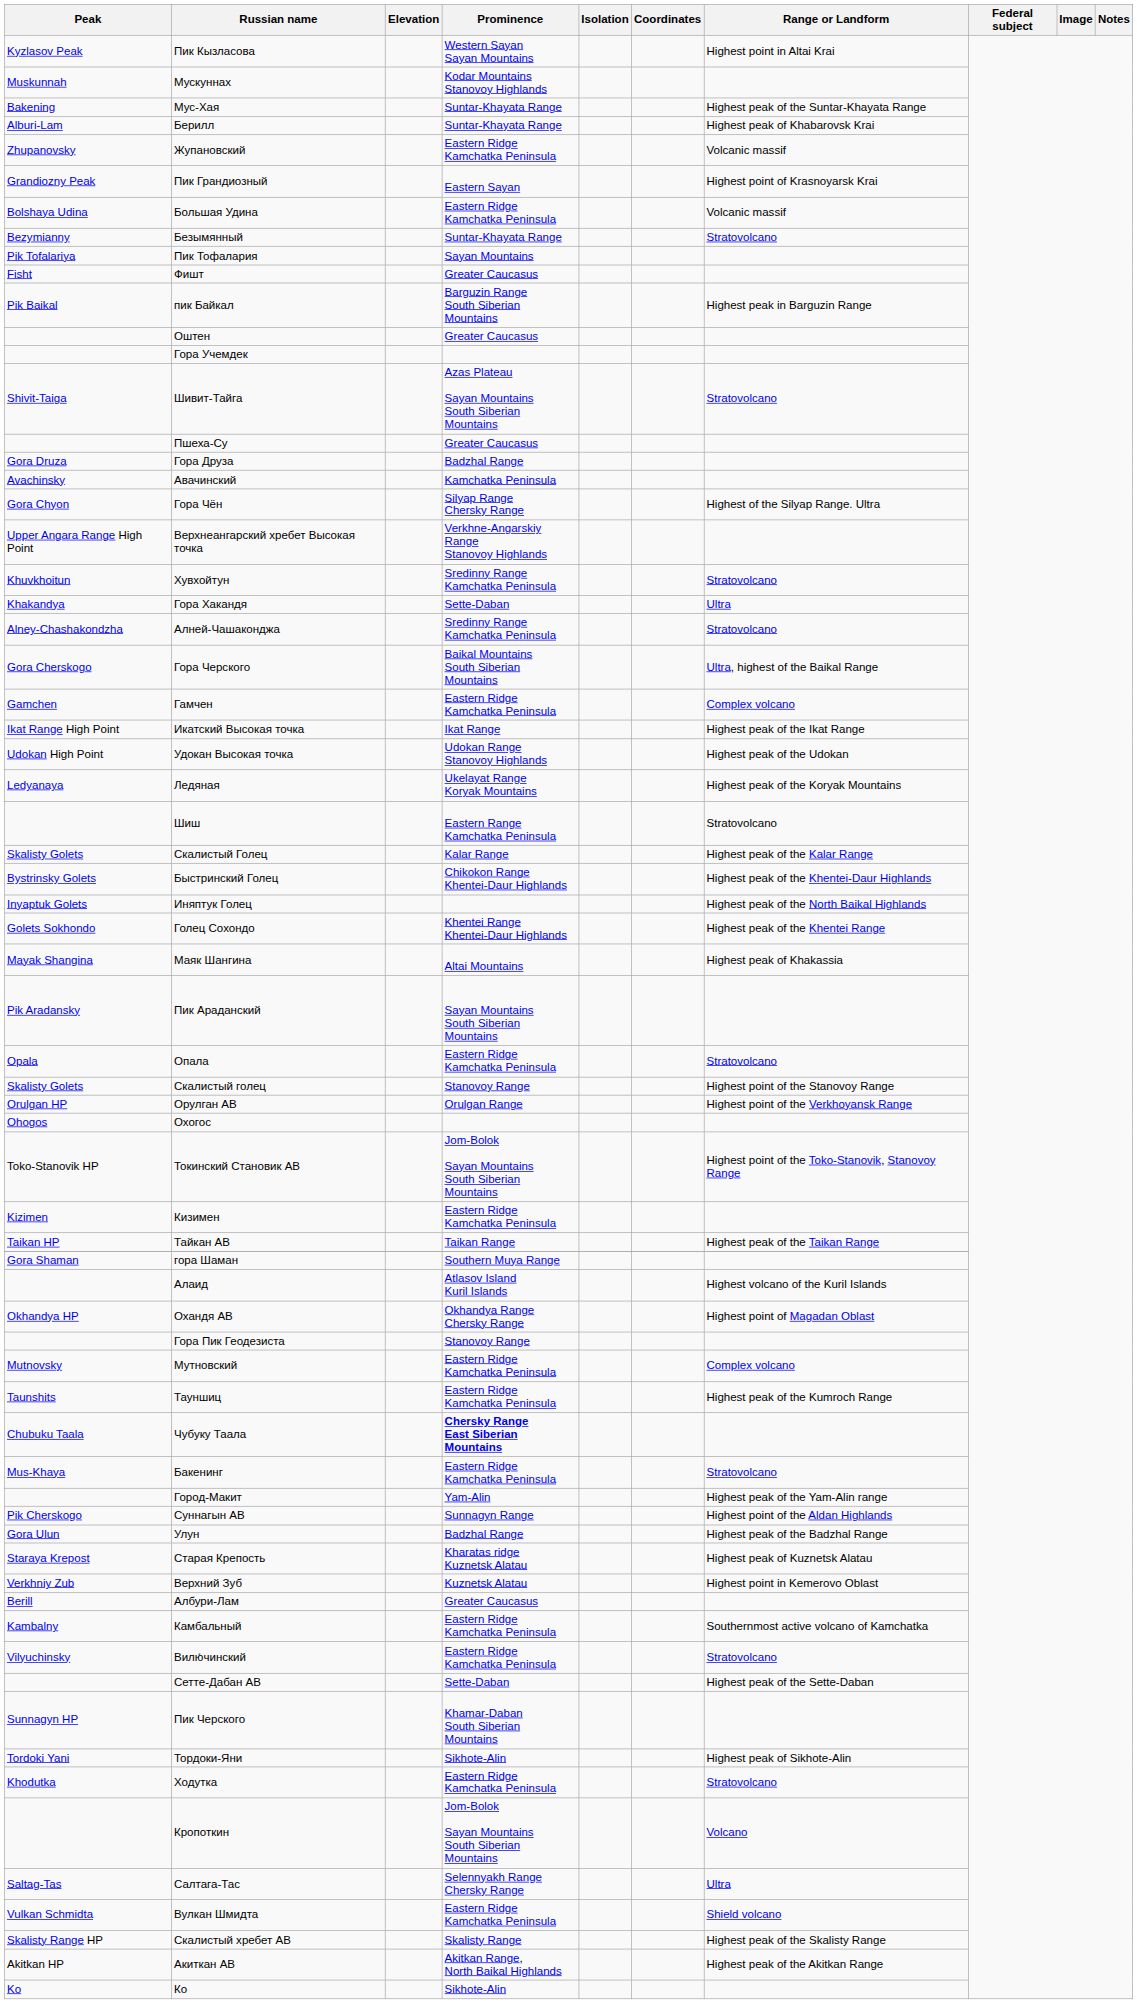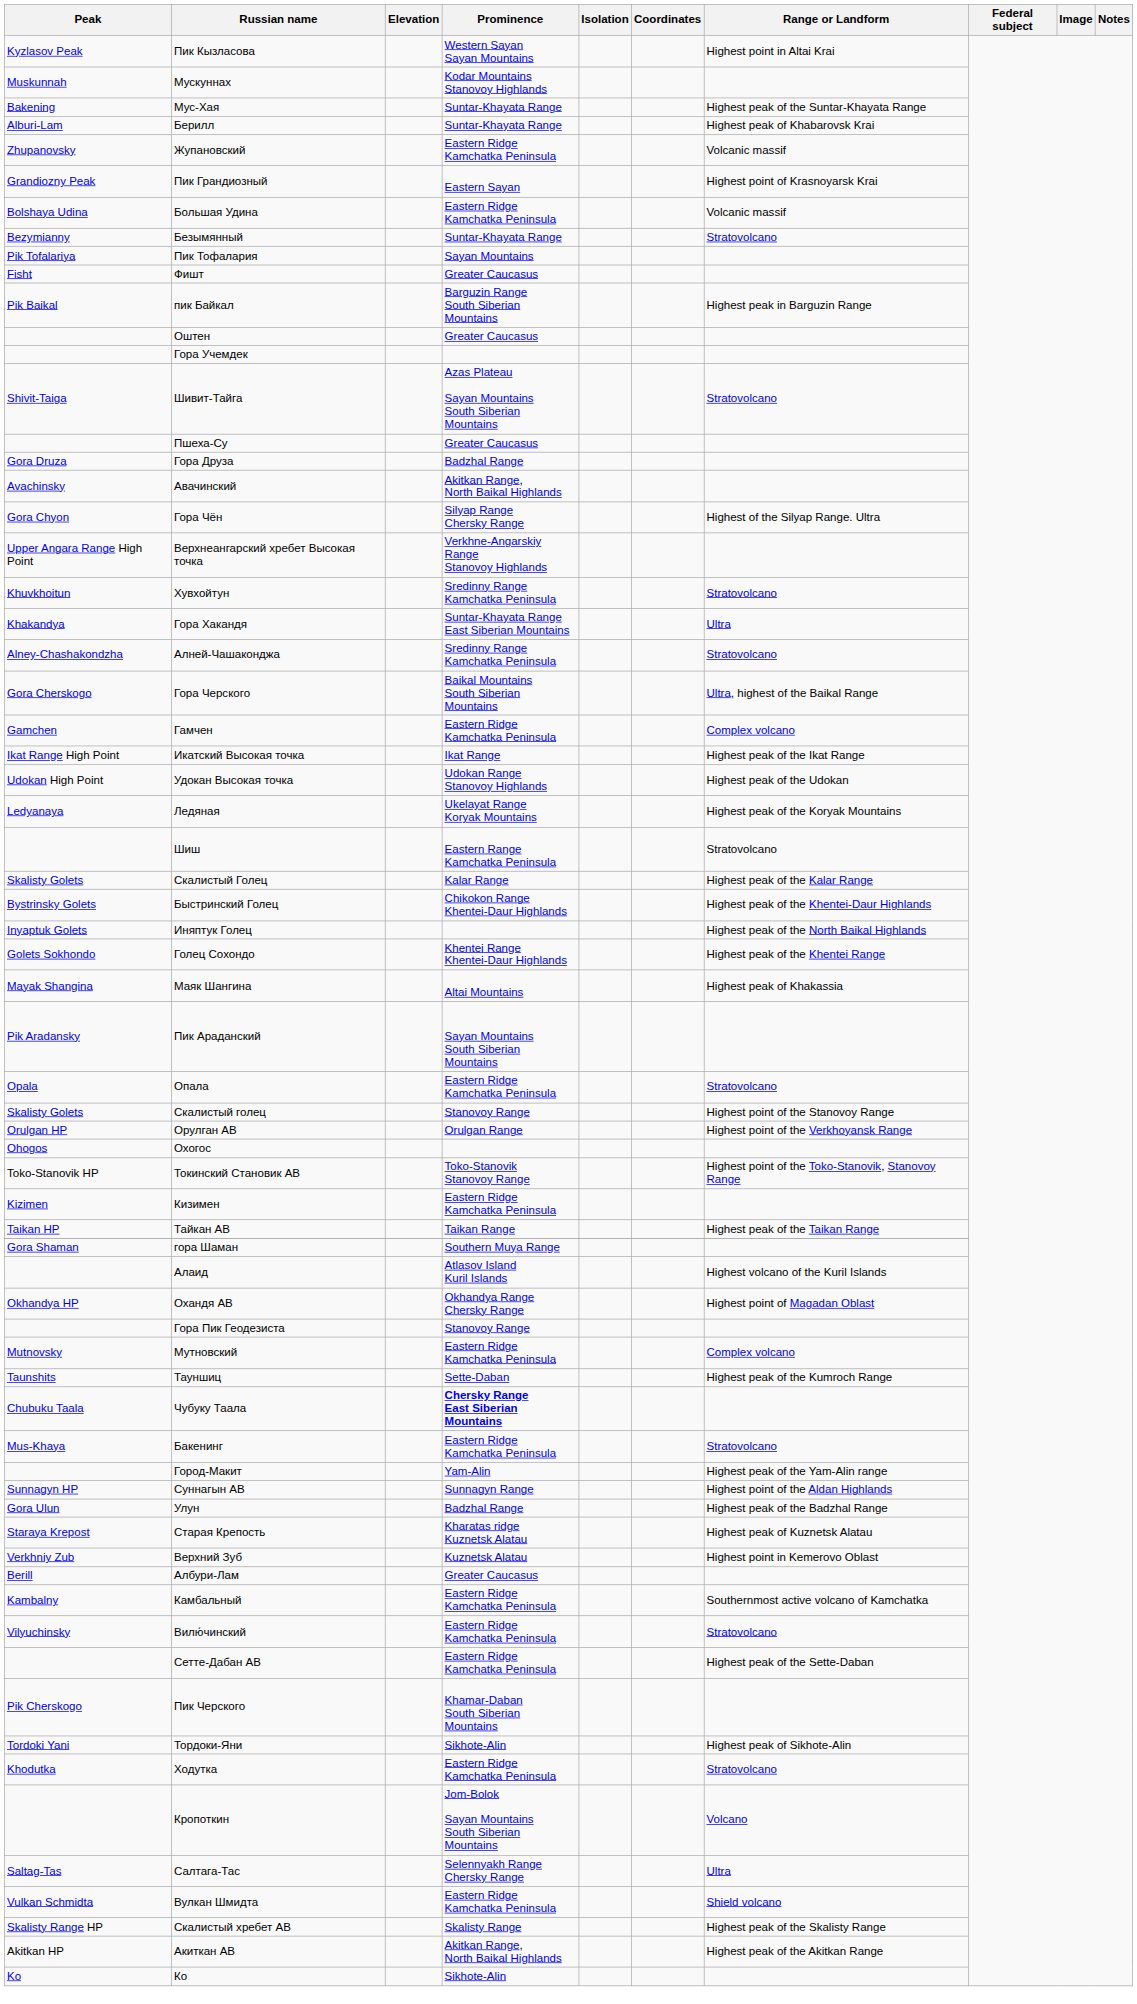Авачинский | Prominence: Kamchatka Peninsula -> Akitkan Range, North Baikal Highlands
Гора Хакандя | Prominence: Sette-Daban -> Suntar-Khayata Range East Siberian Mountains
Токинский Становик АВ | Prominence: Jom-Bolok Sayan Mountains South Siberian Mountains -> Toko-Stanovik Stanovoy Range
Тауншиц | Prominence: Eastern Ridge Kamchatka Peninsula -> Sette-Daban
Суннагын АВ | Peak: Pik Cherskogo -> Sunnagyn HP
Сетте-Дабан АВ | Prominence: Sette-Daban -> Eastern Ridge Kamchatka Peninsula
Пик Черского | Peak: Sunnagyn HP -> Pik Cherskogo
